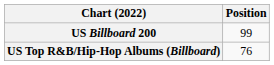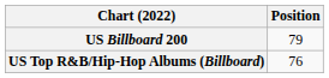US Billboard 200 | Position: 99 -> 79
